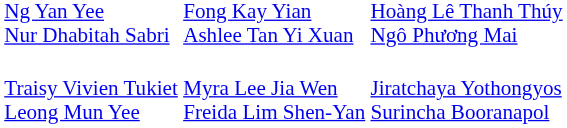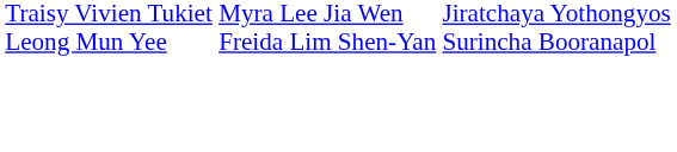- row: Ng Yan Yee Nur Dhabitah Sabri | Fong Kay Yian Ashlee Tan Yi Xuan | Hoàng Lê Thanh Thúy Ngô Phương Mai
